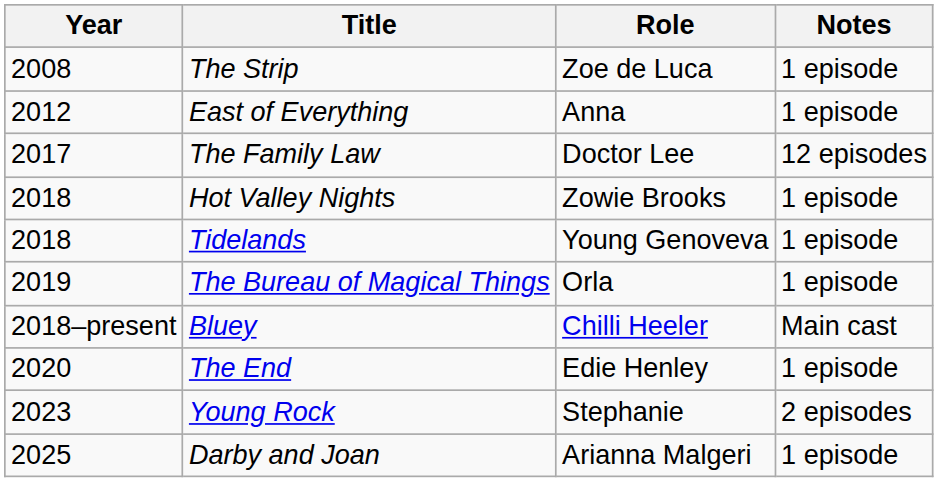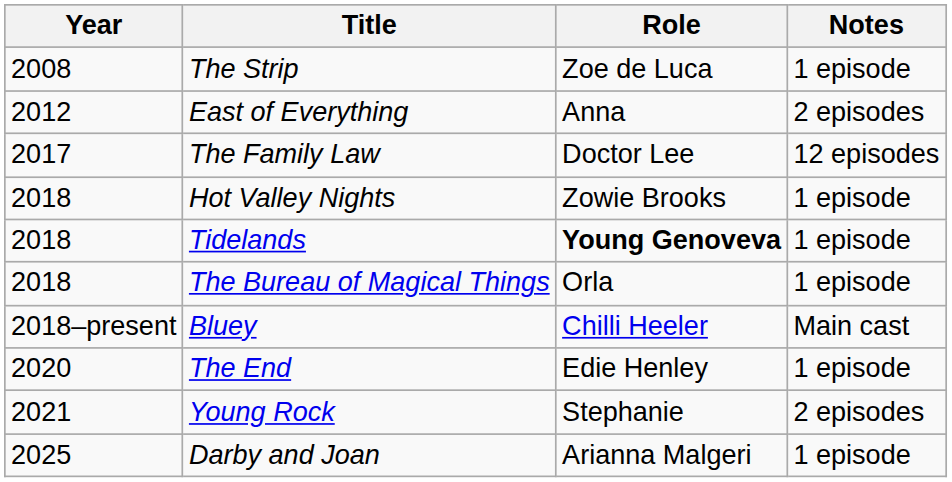East of Everything | Notes: 1 episode -> 2 episodes
Tidelands | Role: normal -> bold
The Bureau of Magical Things | Year: 2019 -> 2018
Young Rock | Year: 2023 -> 2021
